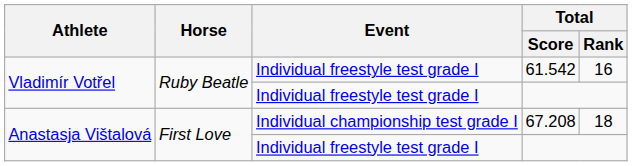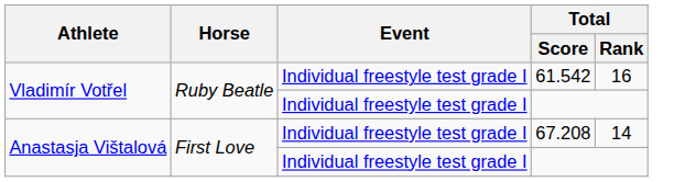67.208 | Event: Individual championship test grade I -> Individual freestyle test grade I
67.208 | Total / Rank: 18 -> 14
